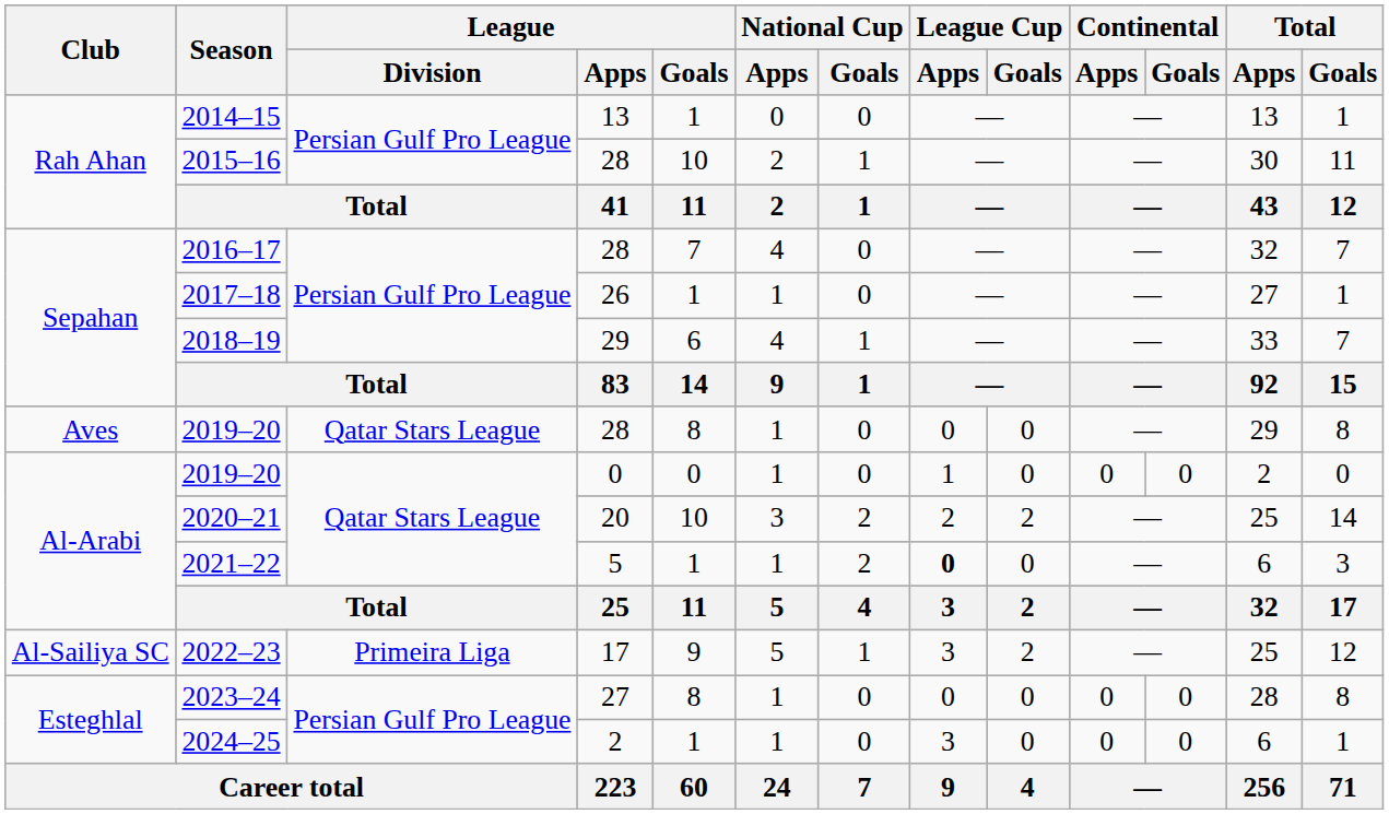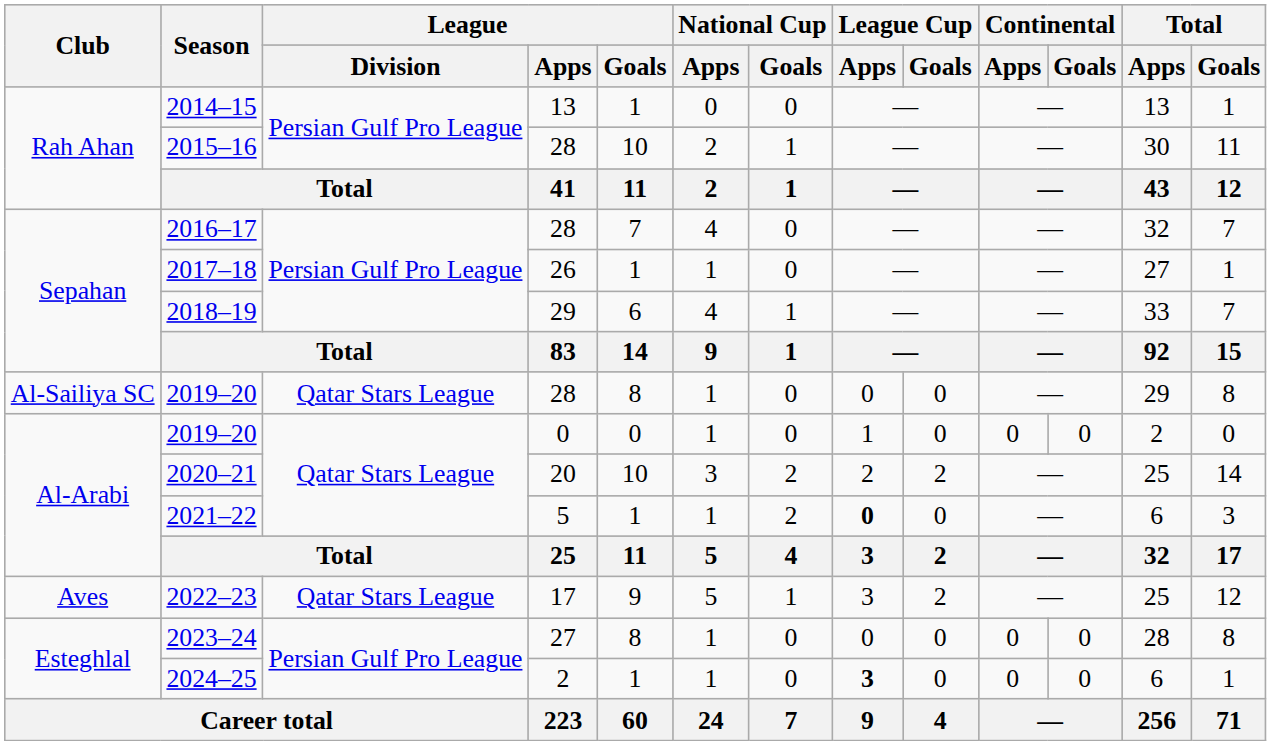2019–20 / 28 | Club: Aves -> Al-Sailiya SC
2022–23 | Club: Al-Sailiya SC -> Aves
2022–23 | League / Division: Primeira Liga -> Qatar Stars League
2024–25 | League Cup / Apps: normal -> bold
